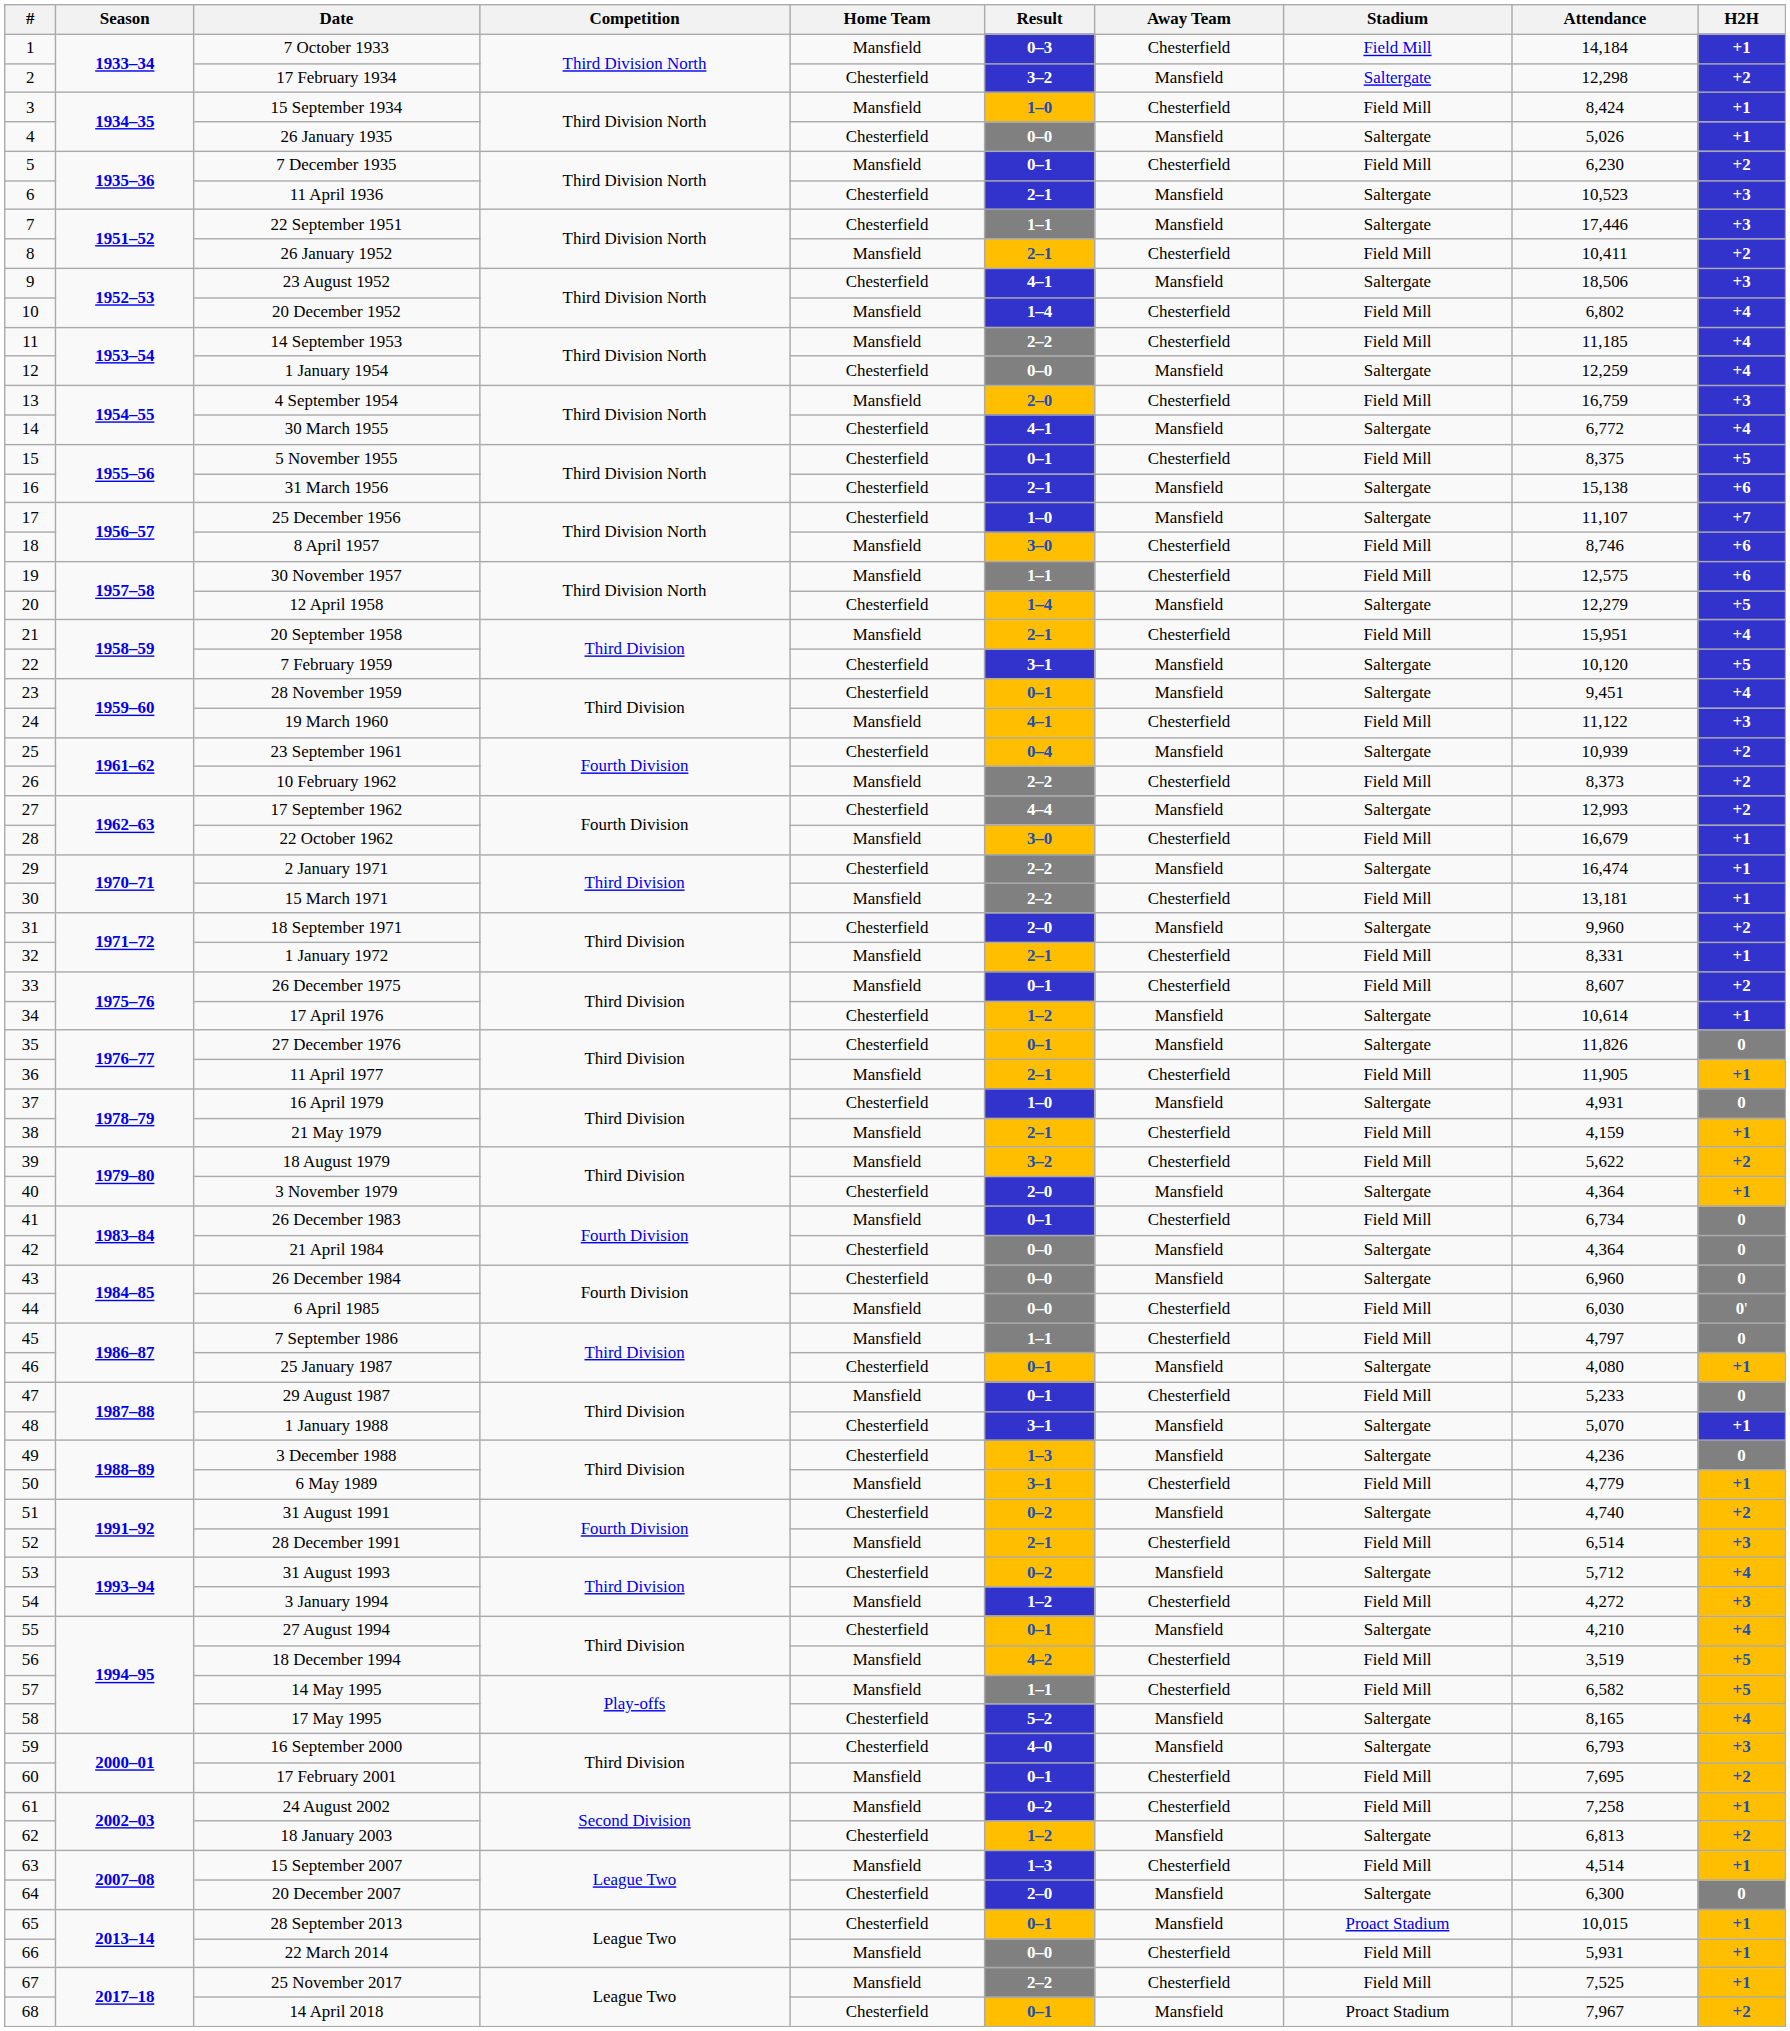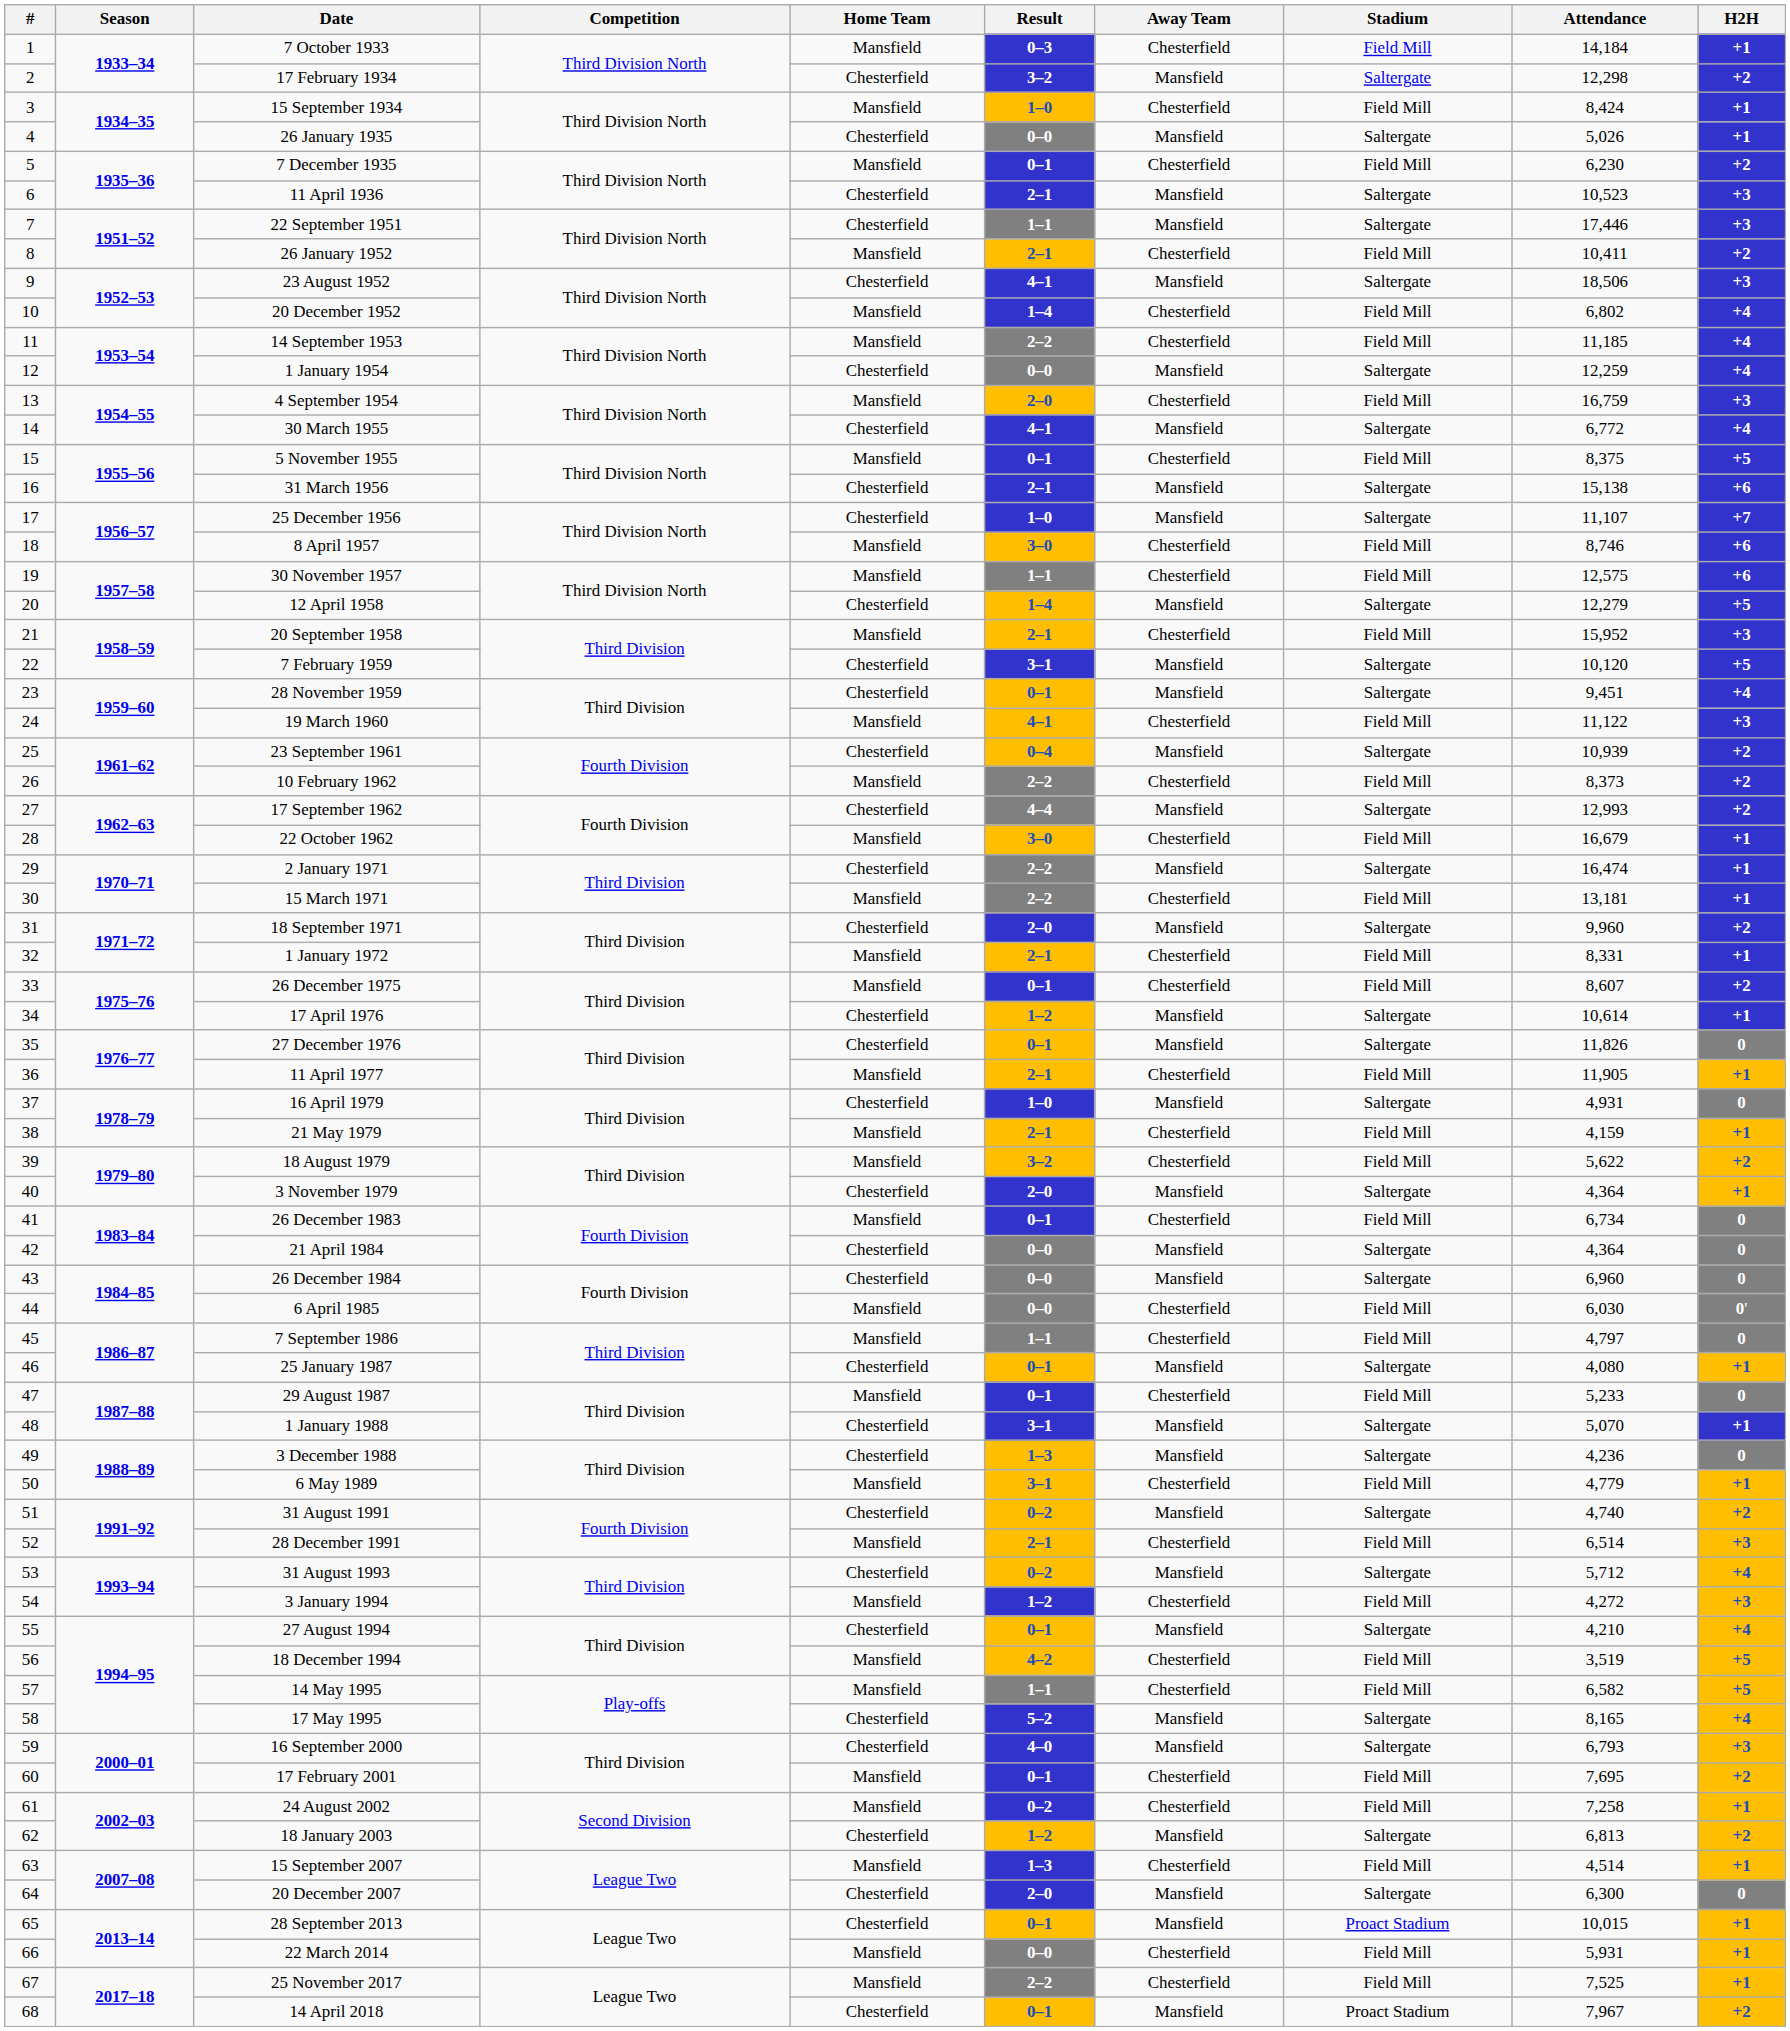5 November 1955 | Home Team: Chesterfield -> Mansfield
20 September 1958 | Attendance: 15,951 -> 15,952
20 September 1958 | H2H: +4 -> +3
